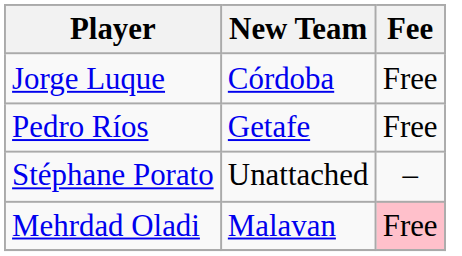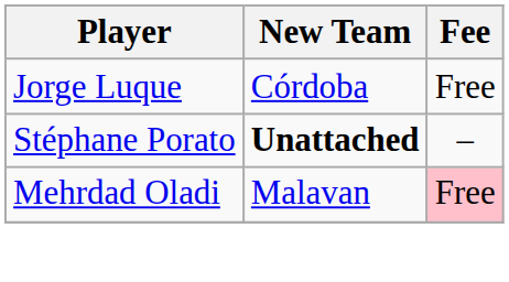- row: Pedro Ríos | Getafe | Free
Stéphane Porato | New Team: normal -> bold
